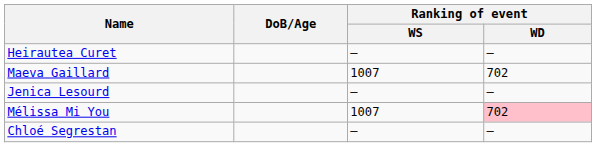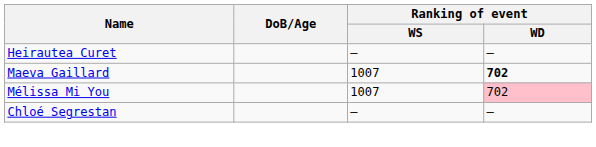Maeva Gaillard | Ranking of event / WD: normal -> bold
- row: Jenica Lesourd | – | –
